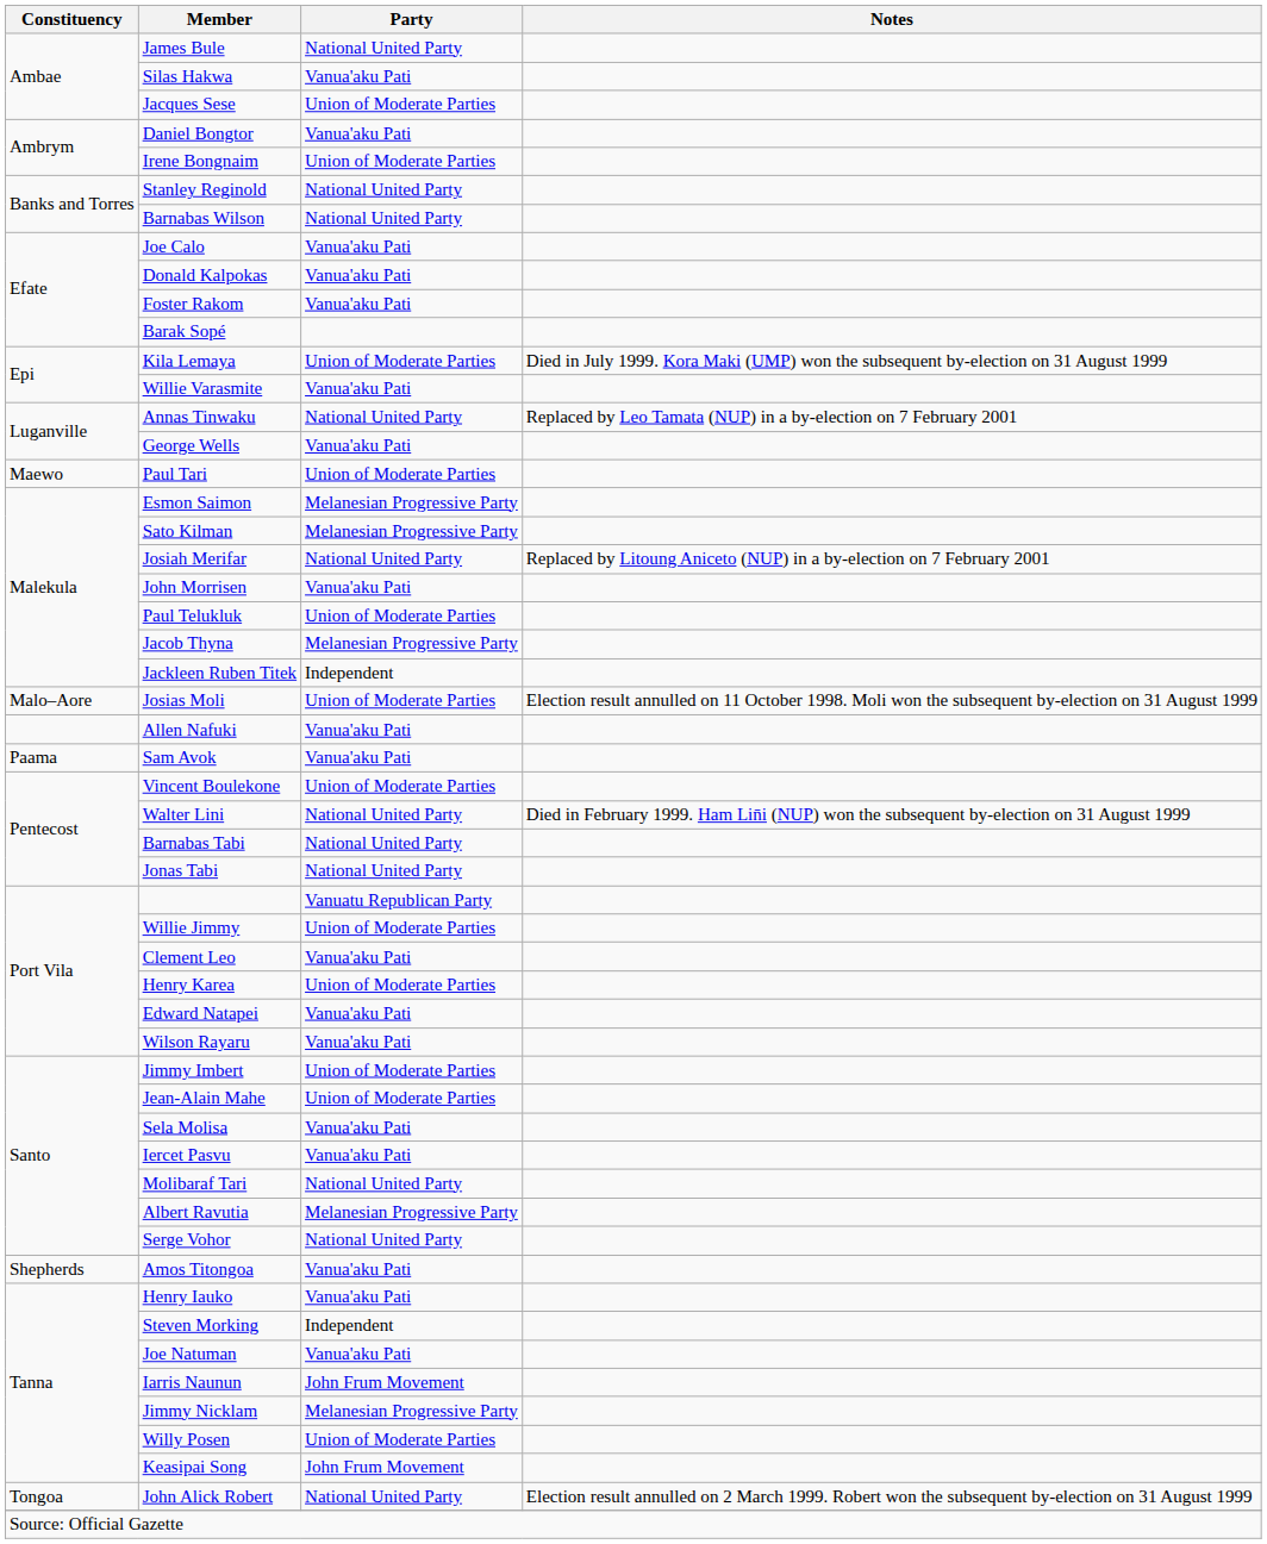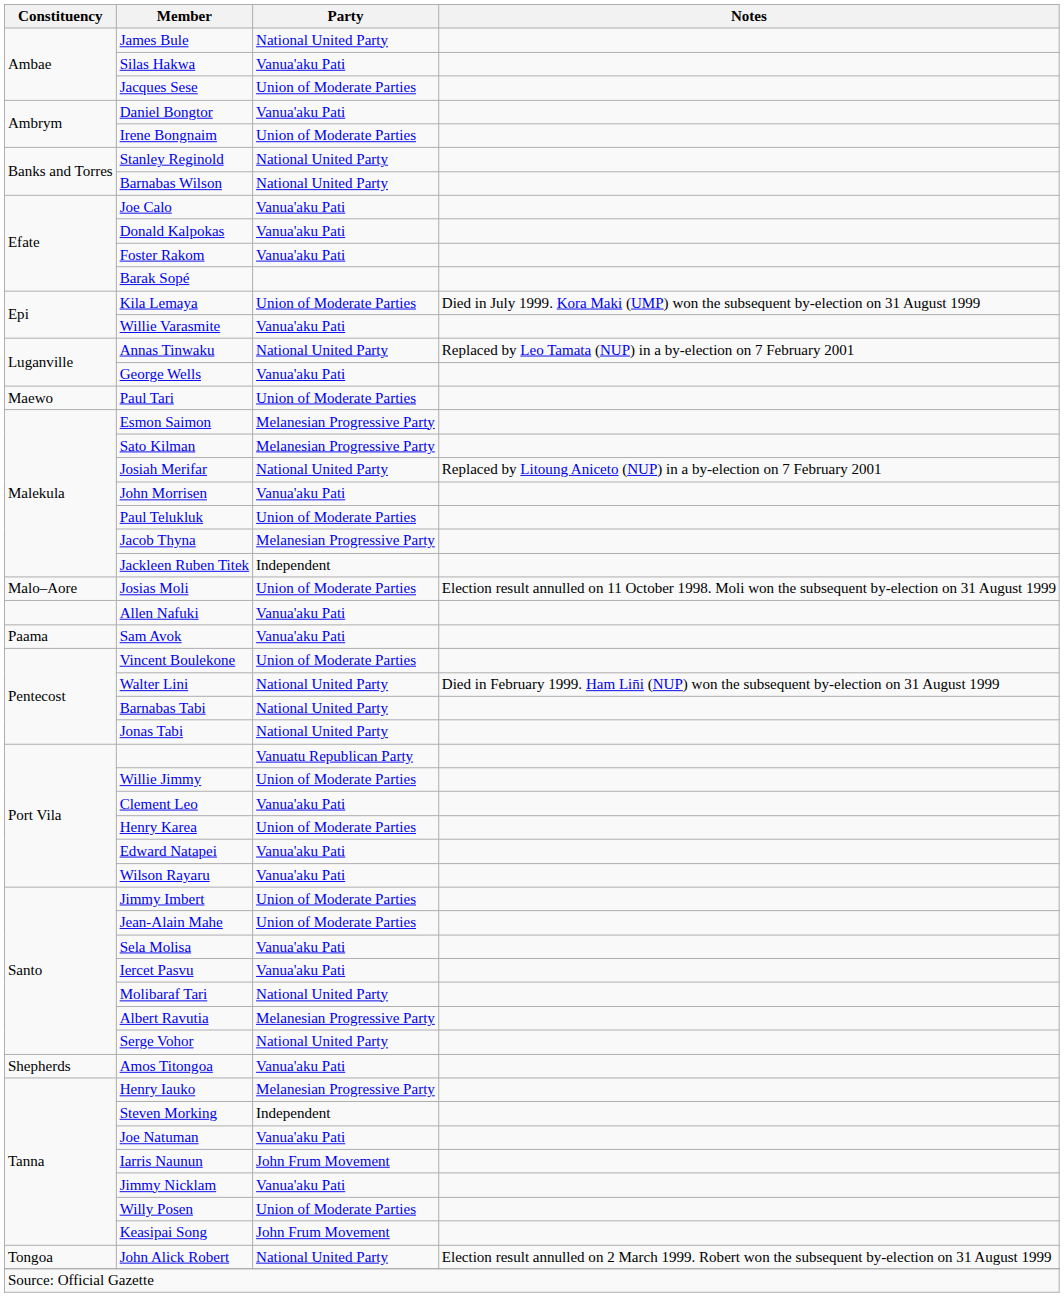Henry Iauko | Party: Vanua'aku Pati -> Melanesian Progressive Party
Jimmy Nicklam | Party: Melanesian Progressive Party -> Vanua'aku Pati
